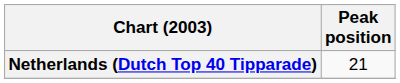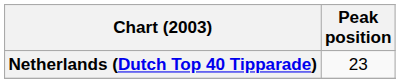Netherlands (Dutch Top 40 Tipparade) | Peak position: 21 -> 23
